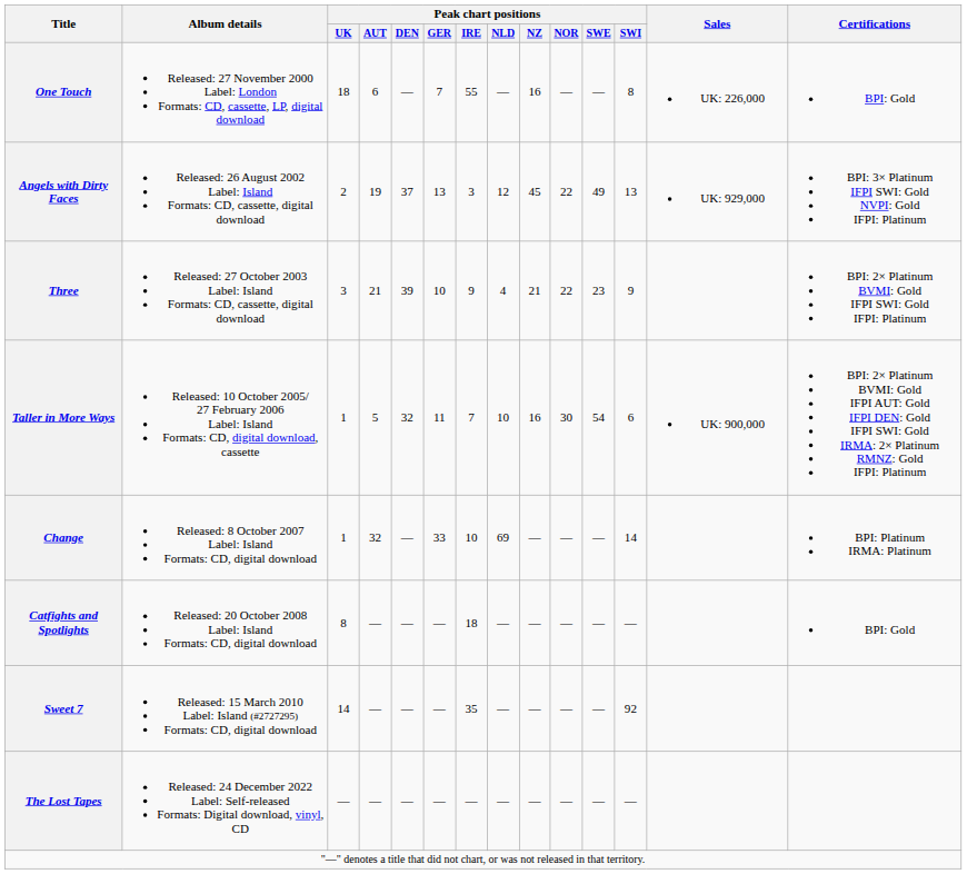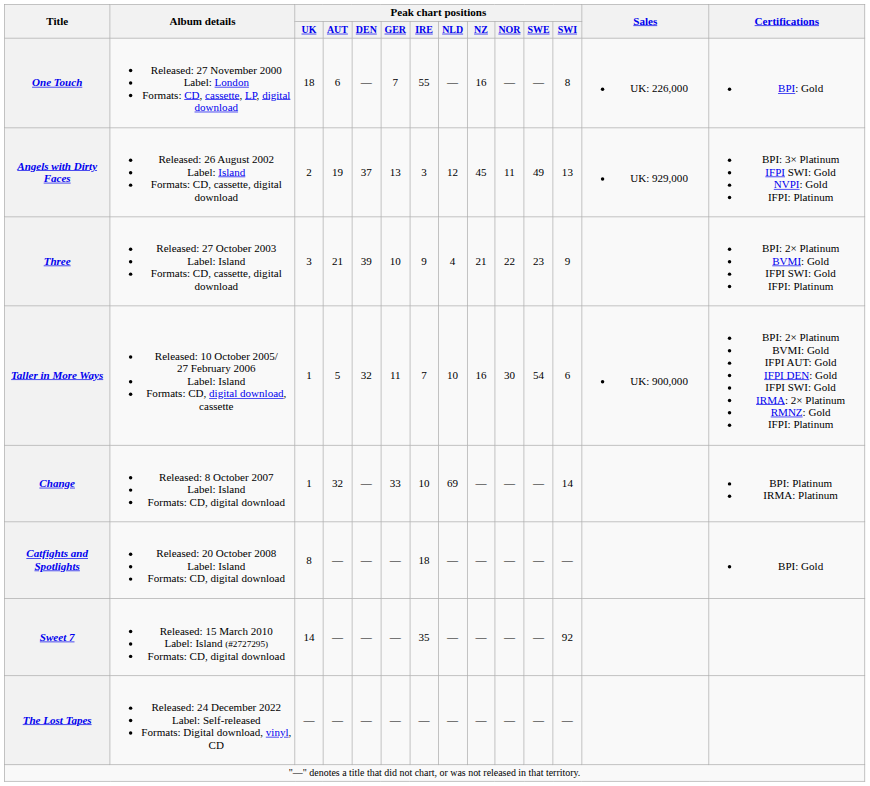Angels with Dirty Faces | Peak chart positions / NOR: 22 -> 11
